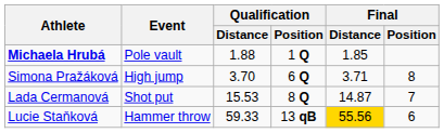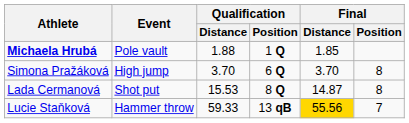Simona Pražáková | Final / Distance: 3.71 -> 3.70
Lada Cermanová | Final / Position: 7 -> 8
Lucie Staňková | Final / Position: 6 -> 7
